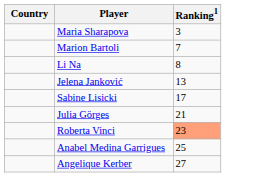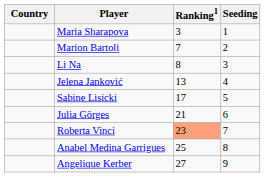+ column: Seeding | 1 | 2 | 3 | 4 | 5 | 6 | 7 | 8 | 9
